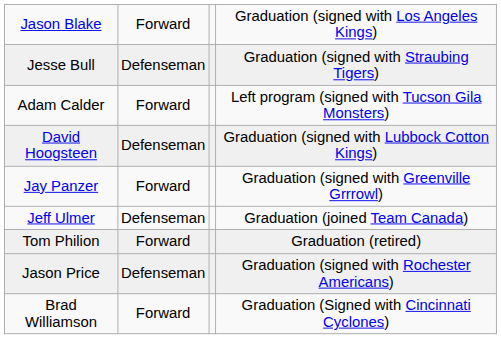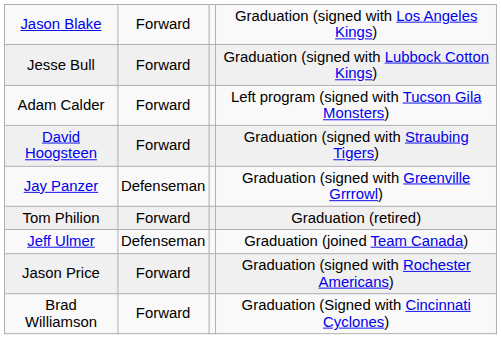Jesse Bull | column 2: Defenseman -> Forward
Jesse Bull | column 4: Graduation (signed with Straubing Tigers) -> Graduation (signed with Lubbock Cotton Kings)
David Hoogsteen | column 2: Defenseman -> Forward
David Hoogsteen | column 4: Graduation (signed with Lubbock Cotton Kings) -> Graduation (signed with Straubing Tigers)
Jay Panzer | column 2: Forward -> Defenseman
rows swapped: Tom Philion <-> Jeff Ulmer
Jason Price | column 2: Defenseman -> Forward
